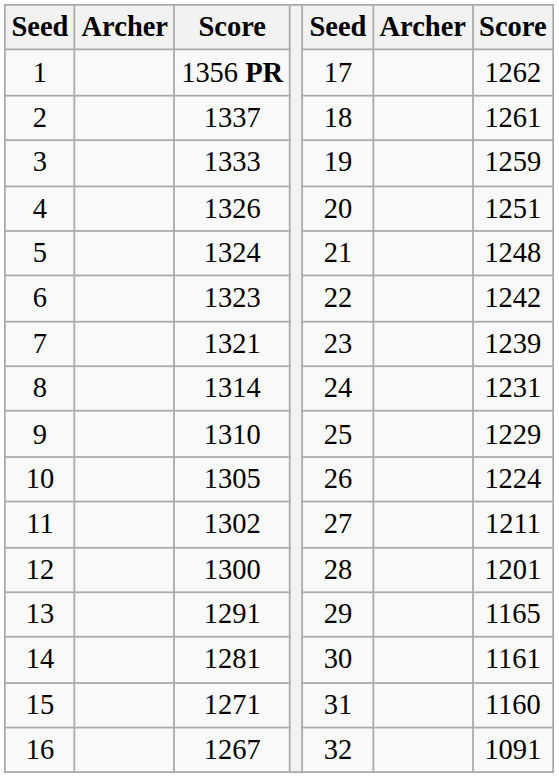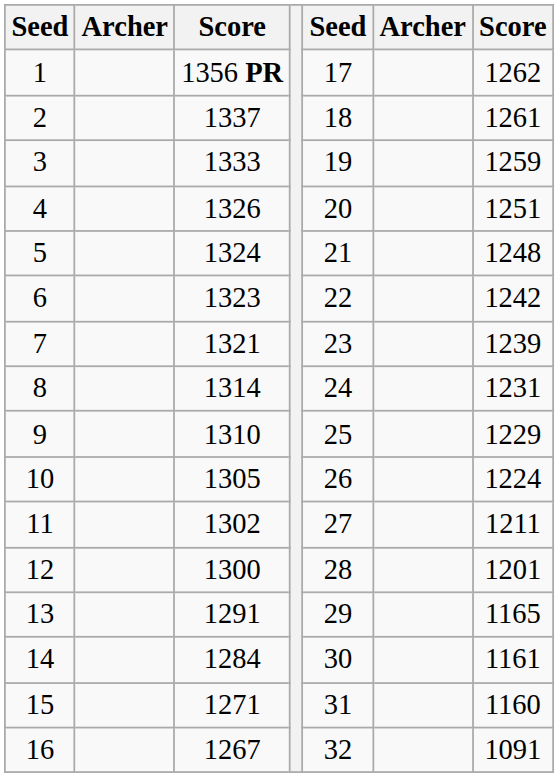14 | column 3: 1281 -> 1284
